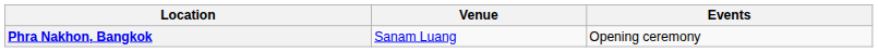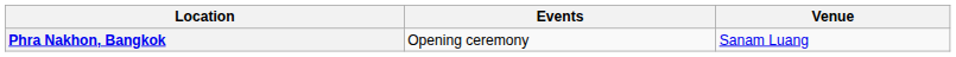columns swapped: Venue <-> Events
